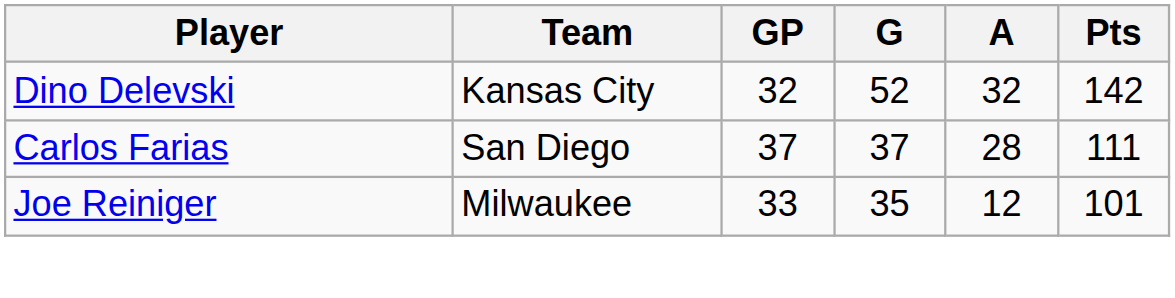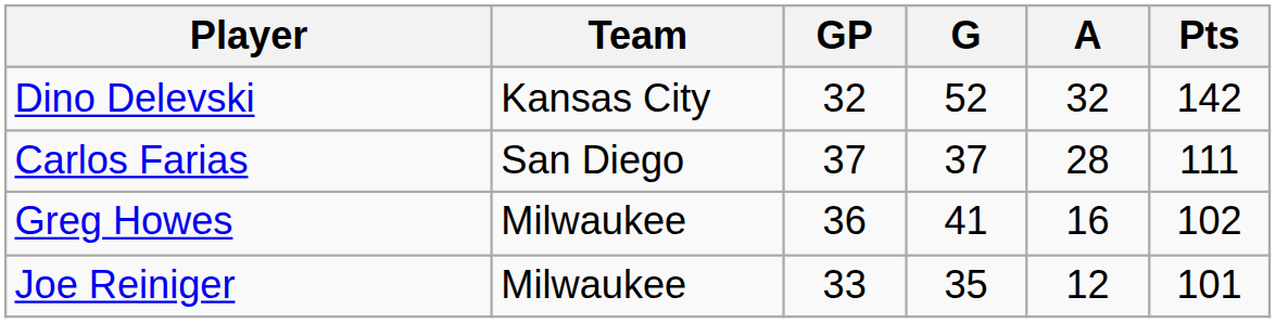+ row: Greg Howes | Milwaukee | 36 | 41 | 16 | 102
